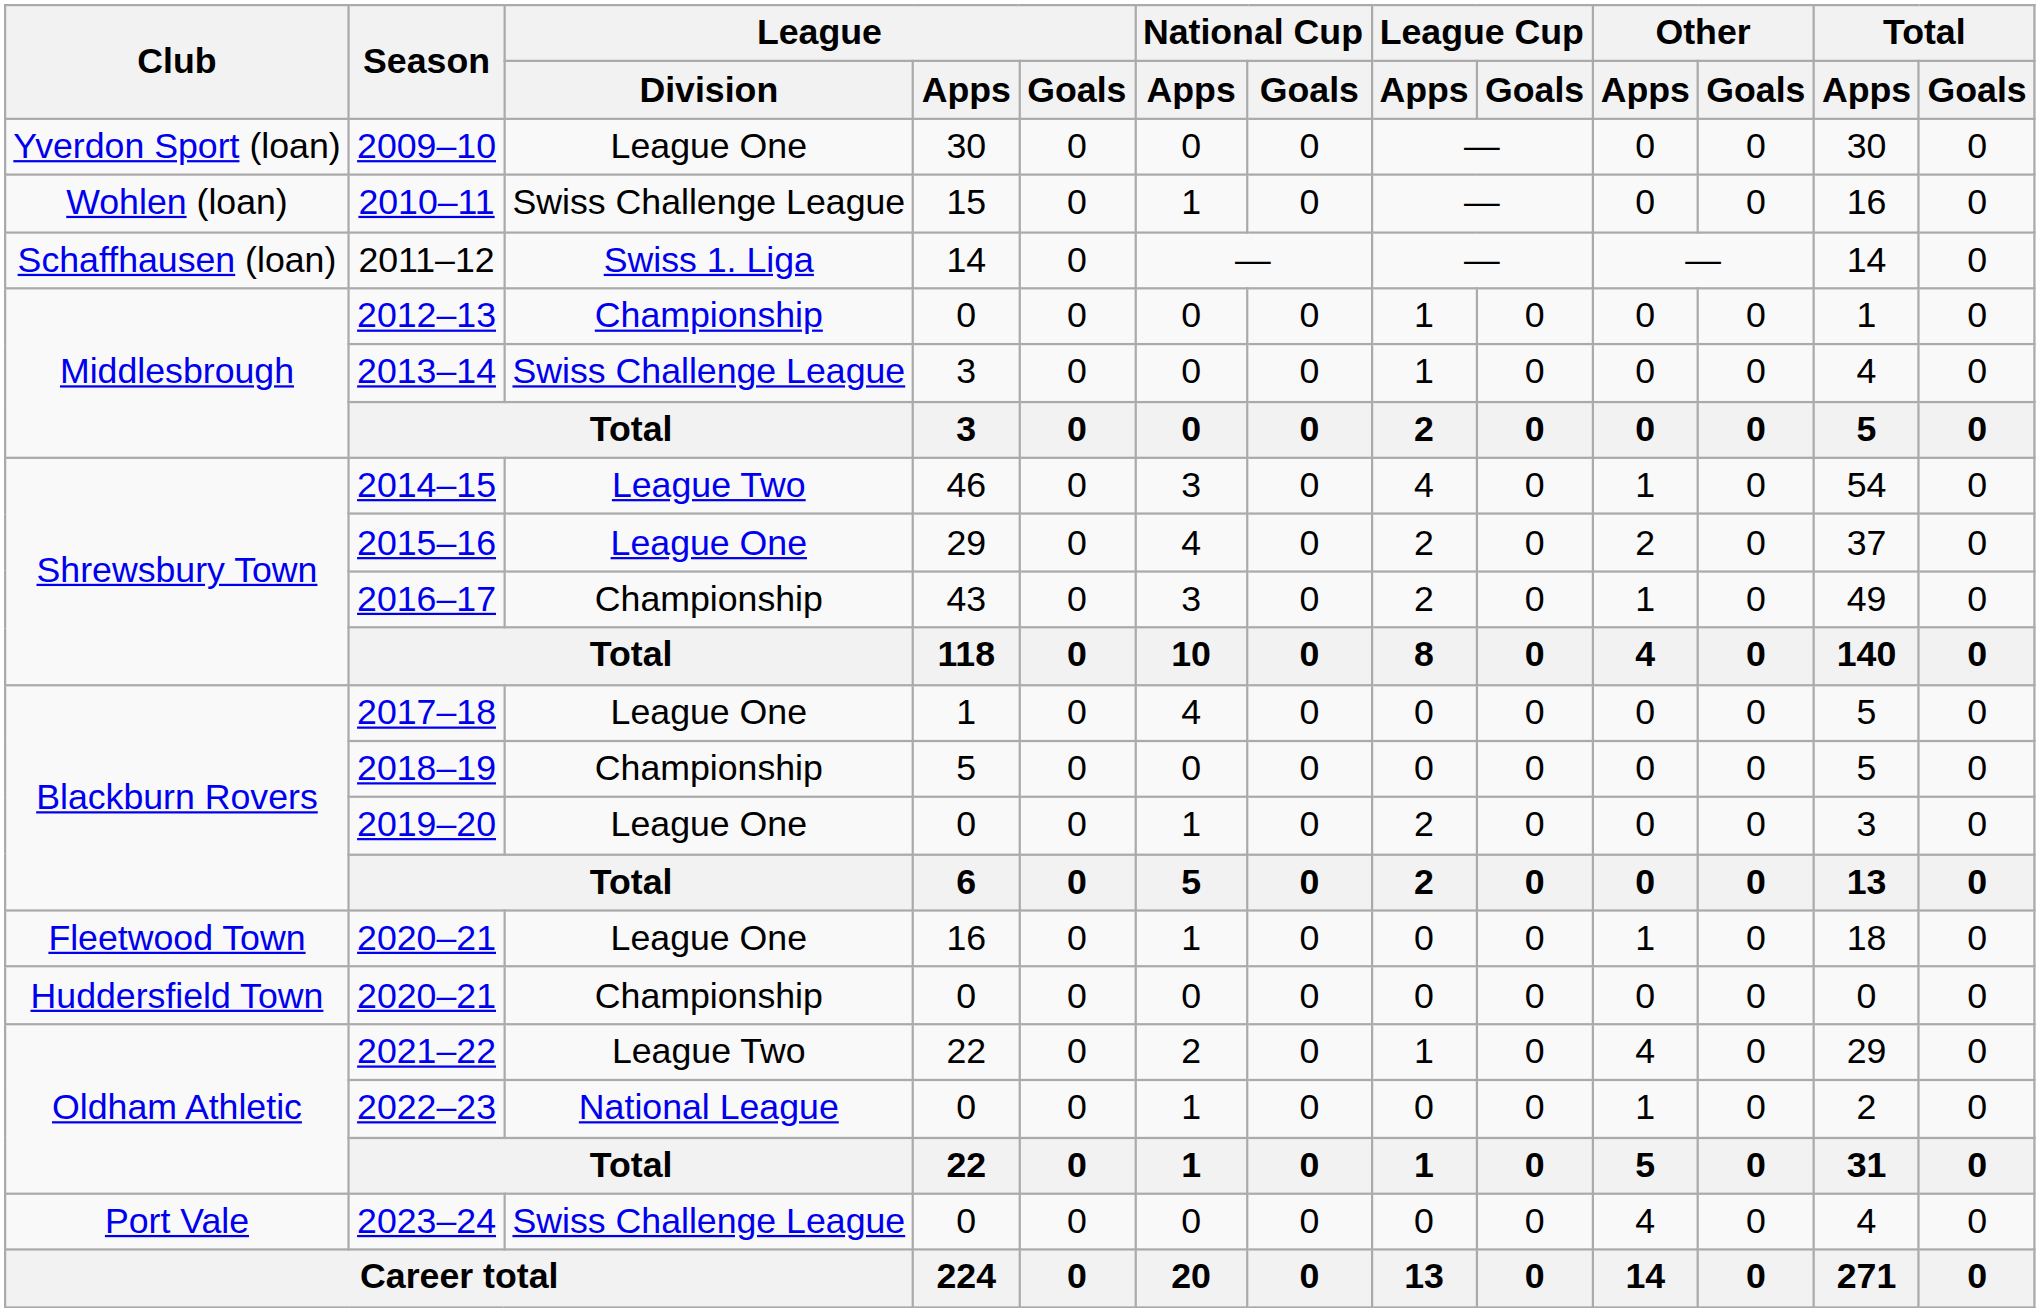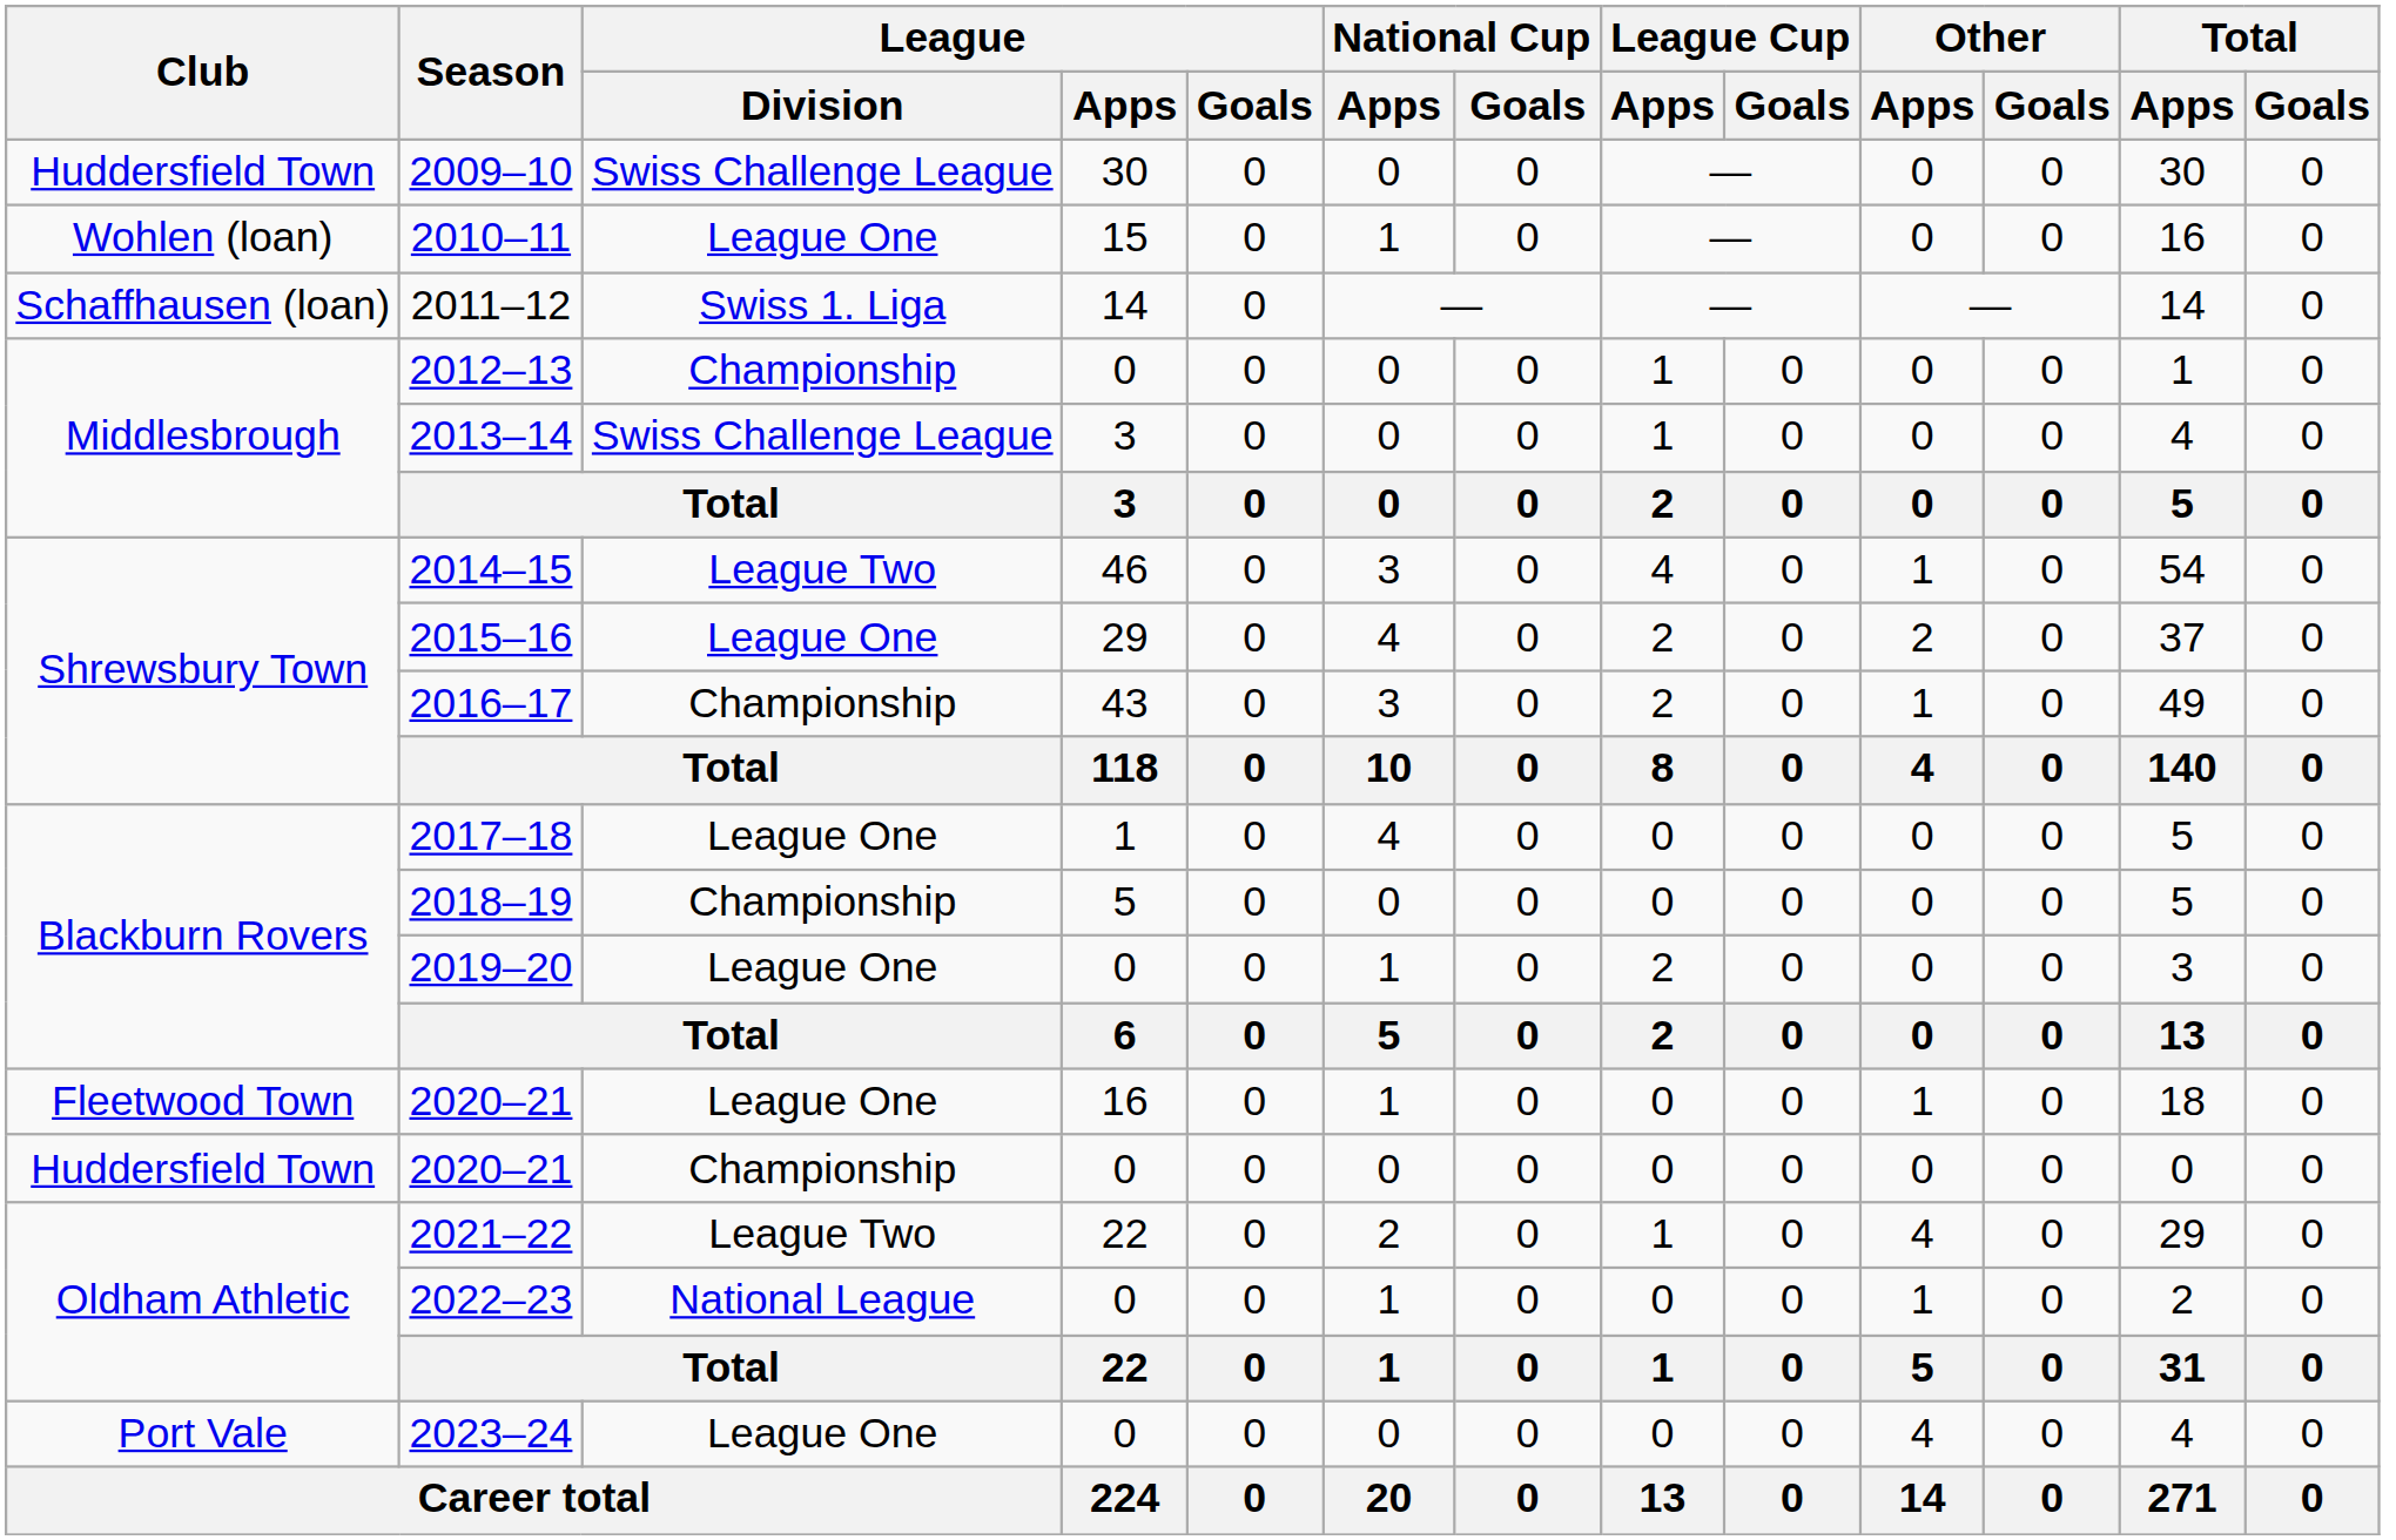2009–10 | Club: Yverdon Sport (loan) -> Huddersfield Town
2009–10 | League / Division: League One -> Swiss Challenge League
2010–11 | League / Division: Swiss Challenge League -> League One
2023–24 | League / Division: Swiss Challenge League -> League One
